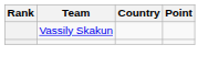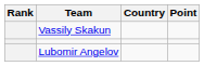+ row: Lubomir Angelov
